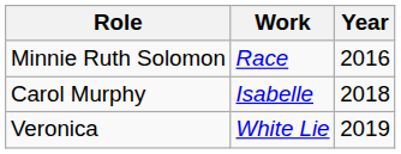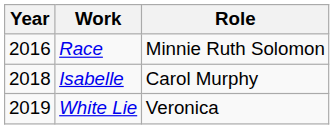columns swapped: Year <-> Role
